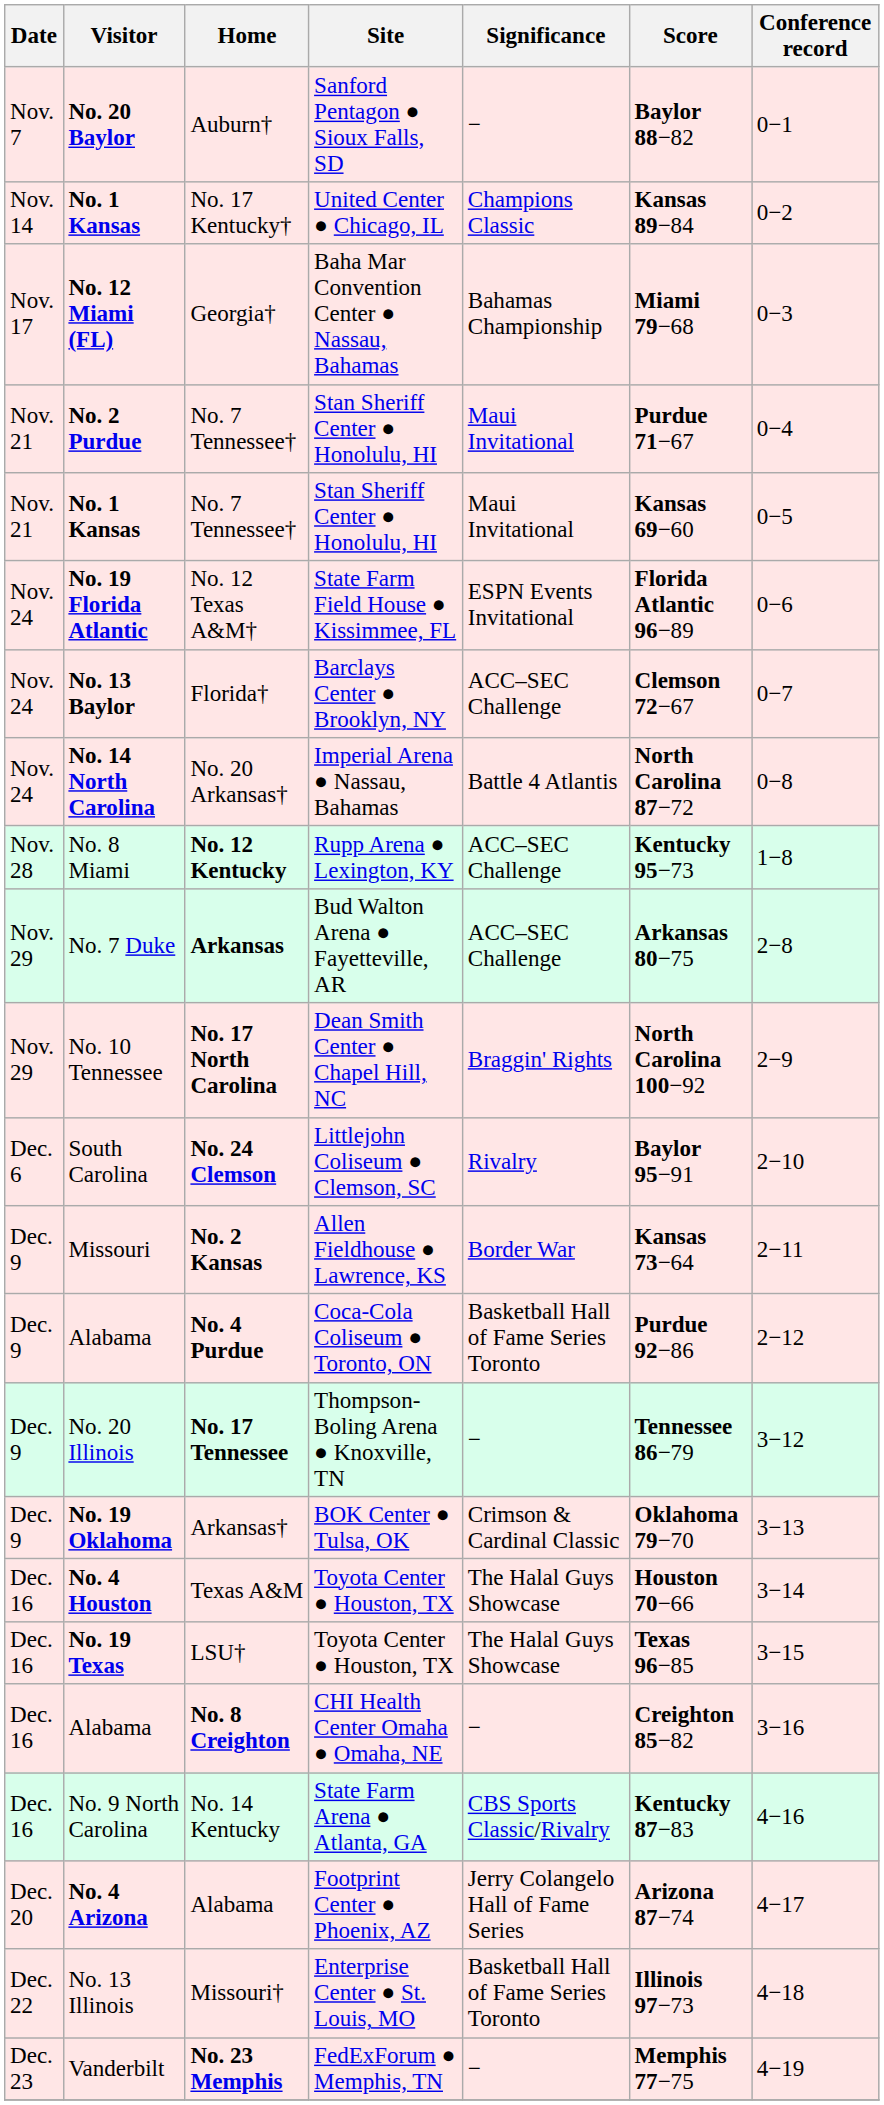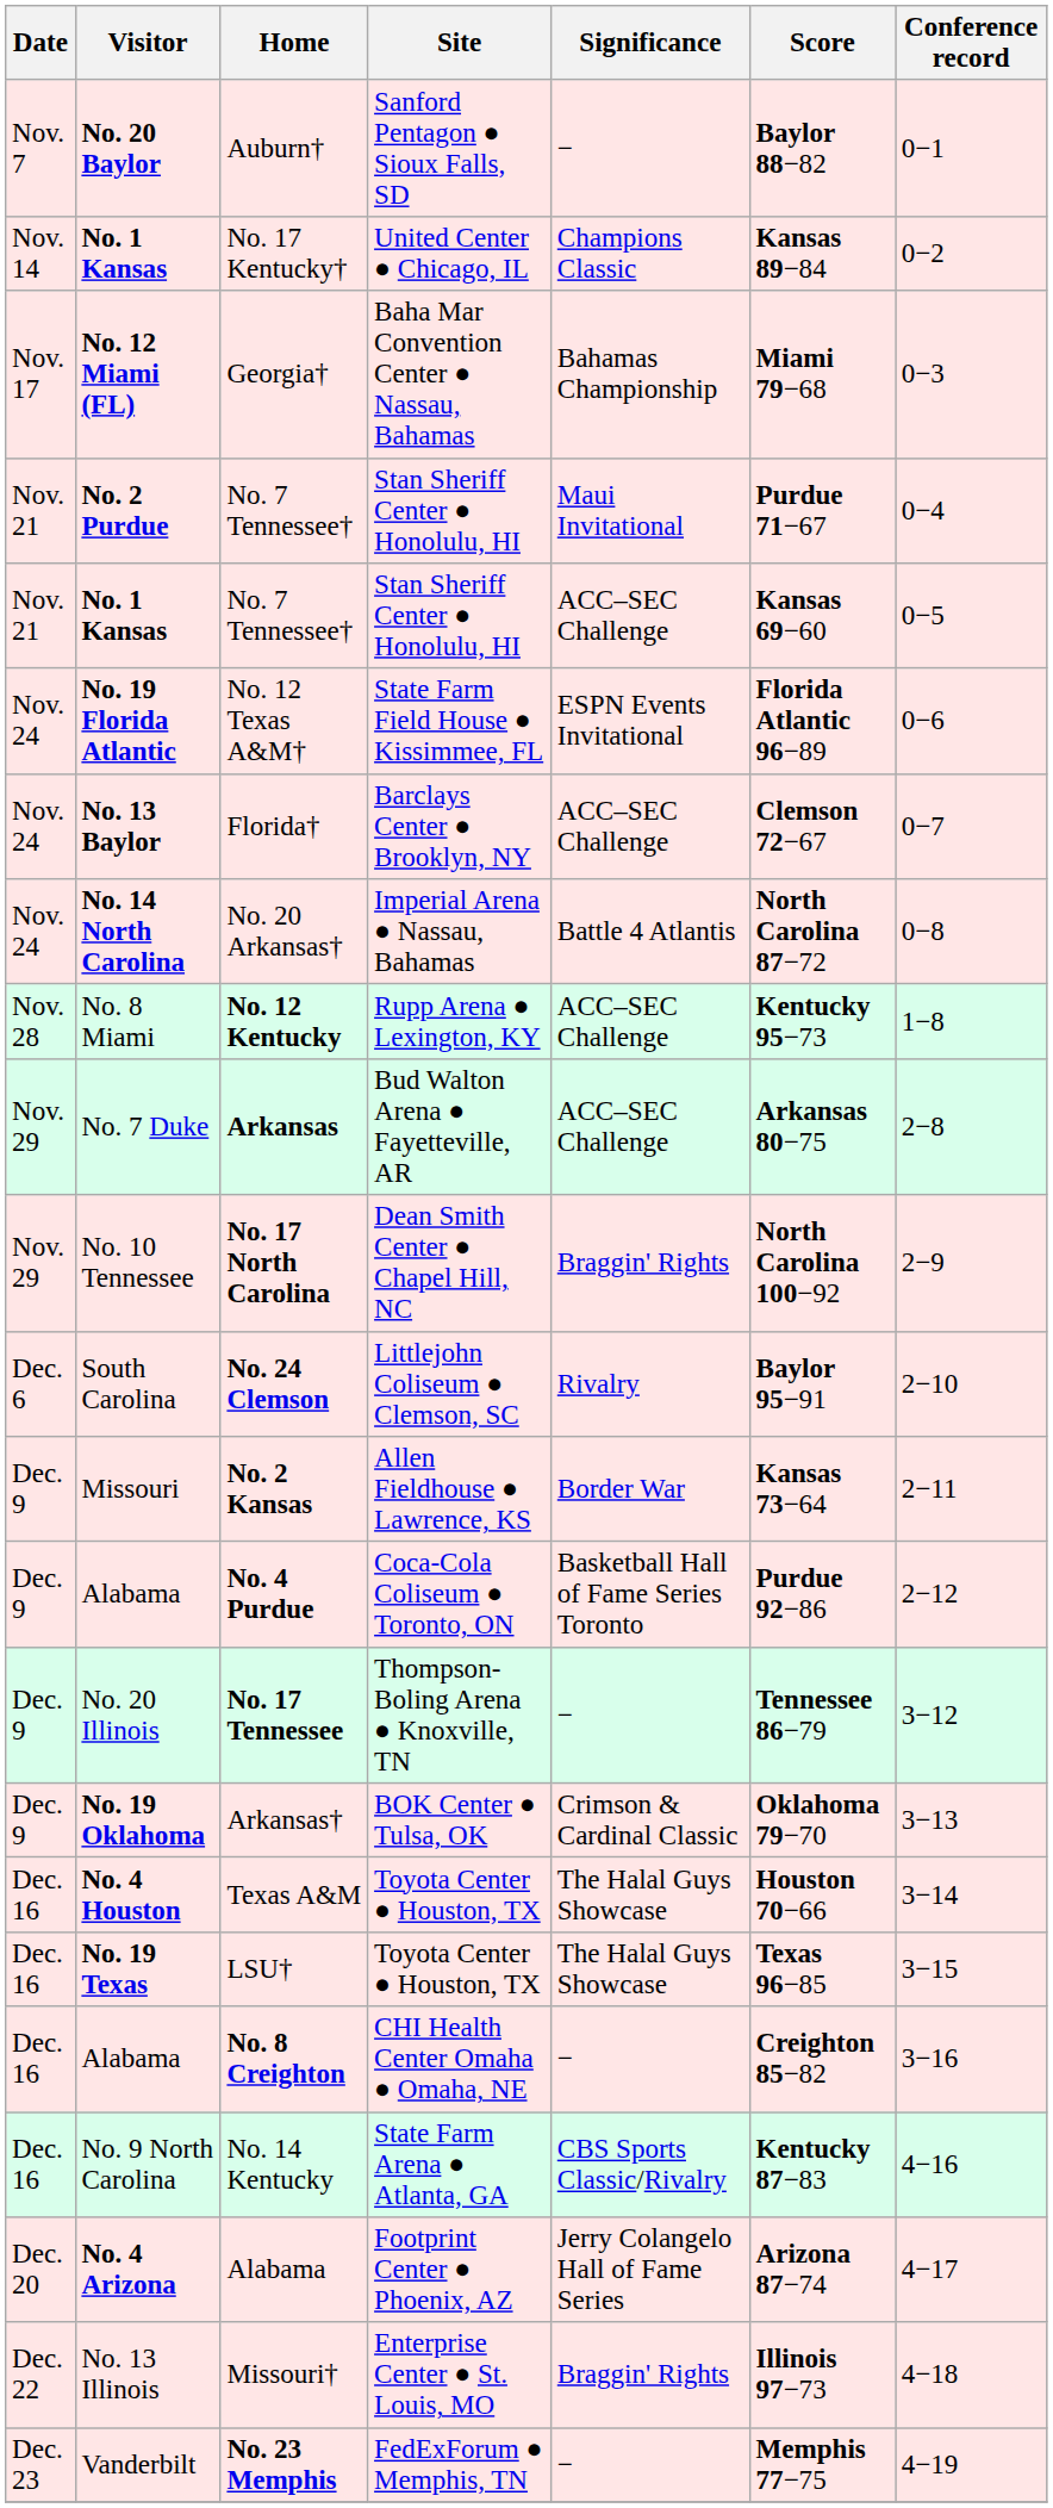No. 1 Kansas / No. 7 Tennessee† | Significance: Maui Invitational -> ACC–SEC Challenge
Missouri† | Significance: Basketball Hall of Fame Series Toronto -> Braggin' Rights
